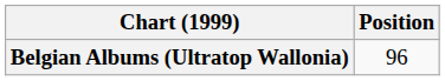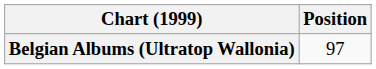Belgian Albums (Ultratop Wallonia) | Position: 96 -> 97
